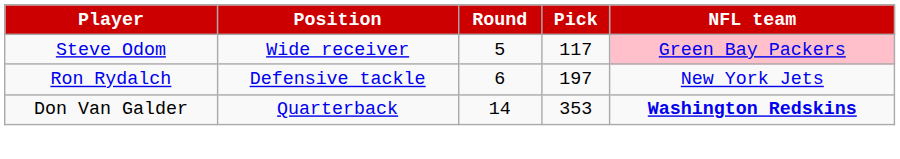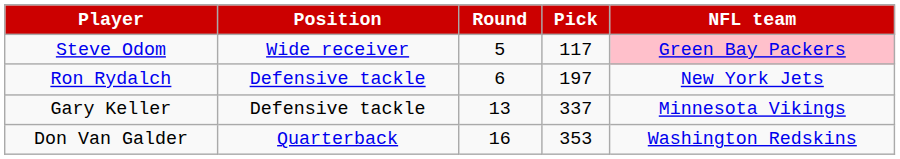+ row: Gary Keller | Defensive tackle | 13 | 337 | Minnesota Vikings
Don Van Galder | Round: 14 -> 16
Don Van Galder | NFL team: bold -> normal
